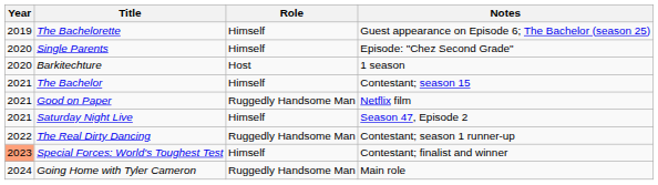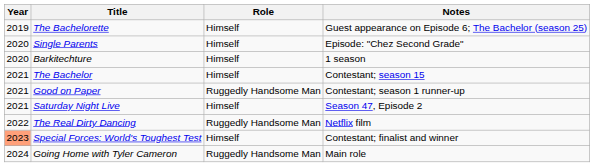Barkitechture | Role: Host -> Himself
Good on Paper | Notes: Netflix film -> Contestant; season 1 runner-up
The Real Dirty Dancing | Notes: Contestant; season 1 runner-up -> Netflix film
